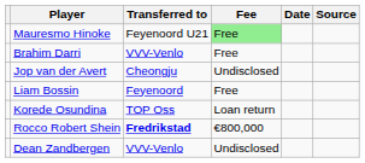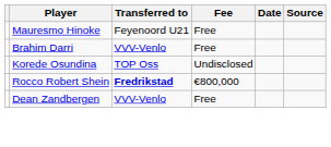Mauresmo Hinoke | Fee: lightgreen background -> no background
- row: Jop van der Avert | Cheongju | Undisclosed
- row: Liam Bossin | Feyenoord | Free
Korede Osundina | Fee: Loan return -> Undisclosed
Dean Zandbergen | Fee: Undisclosed -> Free
